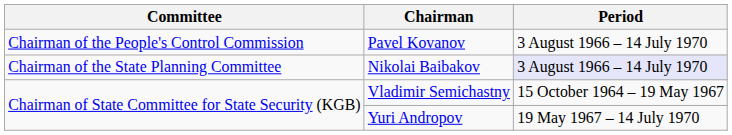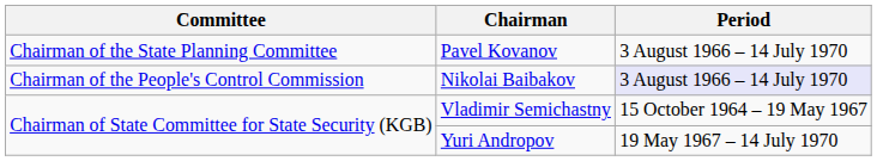Pavel Kovanov | Committee: Chairman of the People's Control Commission -> Chairman of the State Planning Committee
Nikolai Baibakov | Committee: Chairman of the State Planning Committee -> Chairman of the People's Control Commission
